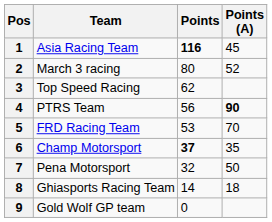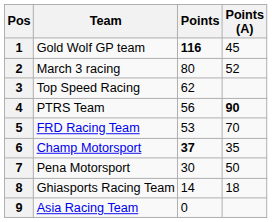1 | Team: Asia Racing Team -> Gold Wolf GP team
7 | Points: 32 -> 30
9 | Team: Gold Wolf GP team -> Asia Racing Team
